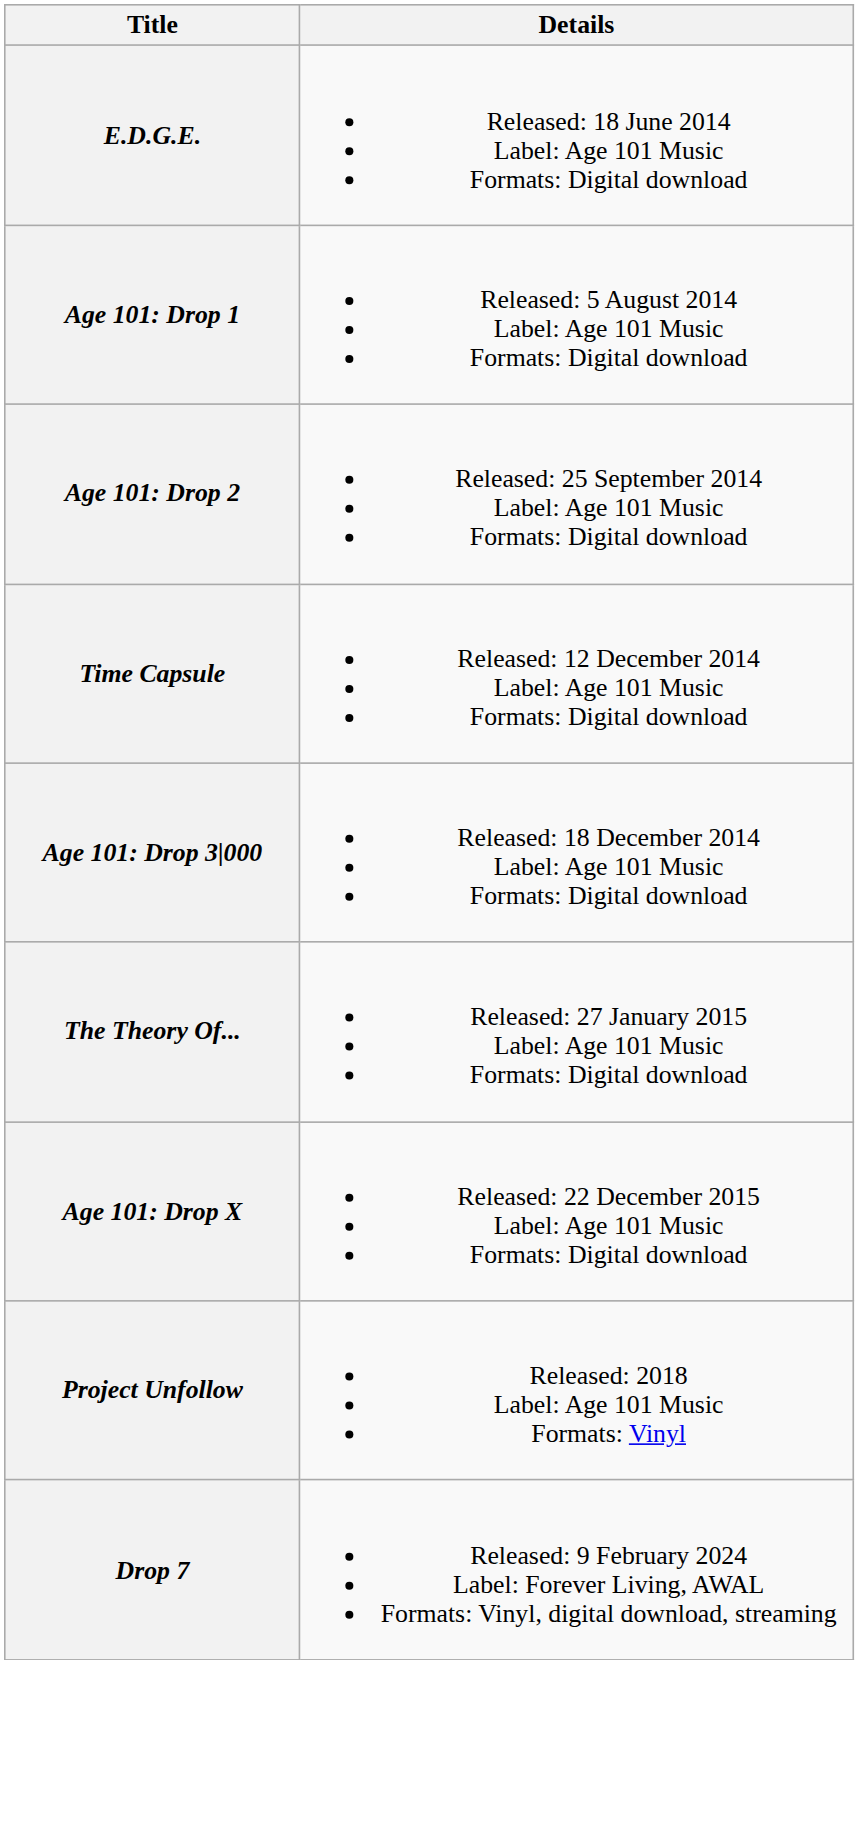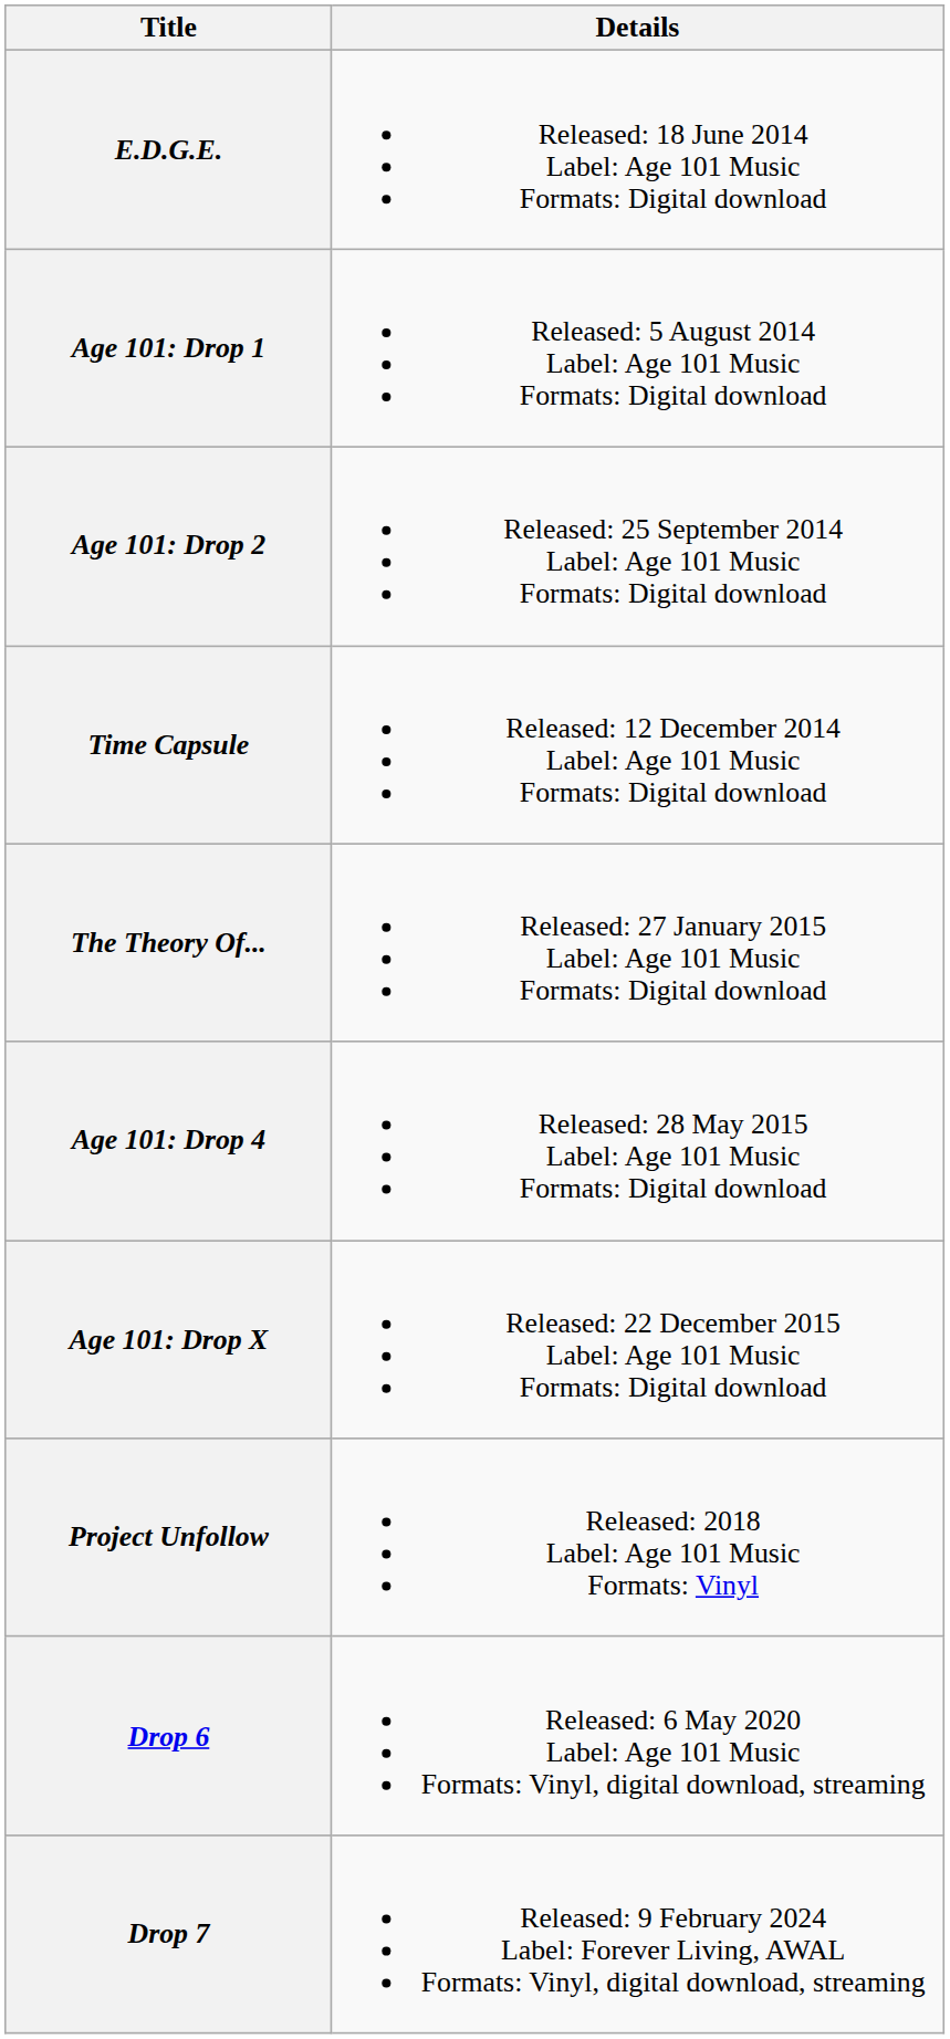- row: Age 101: Drop 3|000 | Released: 18 December 2014 Label: Age 101 Music Formats: Digital download
+ row: Age 101: Drop 4 | Released: 28 May 2015 Label: Age 101 Music Formats: Digital download
+ row: Drop 6 | Released: 6 May 2020 Label: Age 101 Music Formats: Vinyl, digital download, streaming
